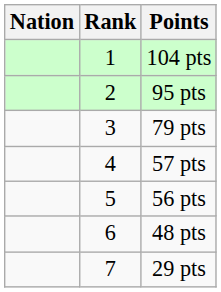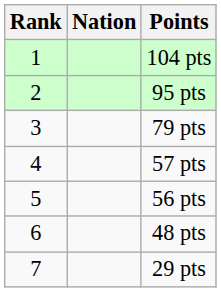columns swapped: Rank <-> Nation
